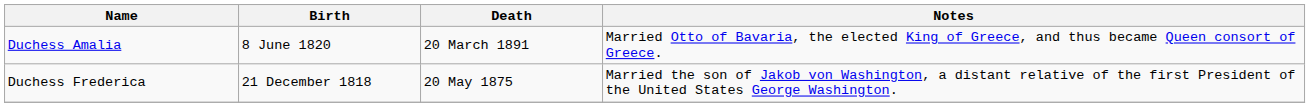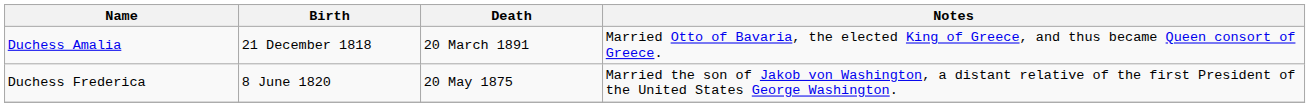Duchess Amalia | Birth: 8 June 1820 -> 21 December 1818
Duchess Frederica | Birth: 21 December 1818 -> 8 June 1820
